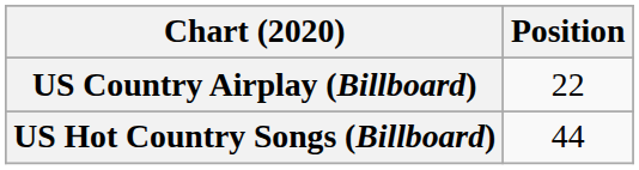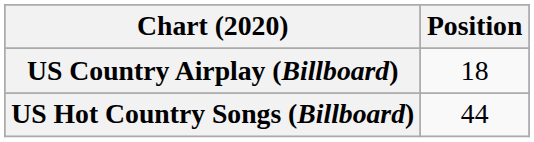US Country Airplay (Billboard) | Position: 22 -> 18
